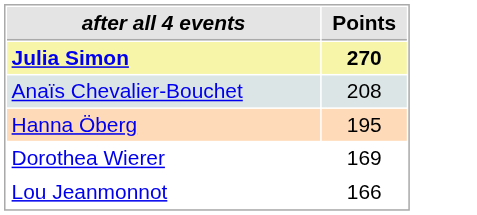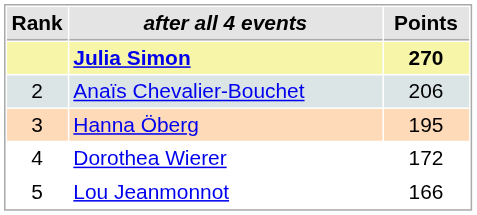+ column: Rank | 2 | 3 | 4 | 5
Anaïs Chevalier-Bouchet | Points: 208 -> 206
Dorothea Wierer | Points: 169 -> 172
